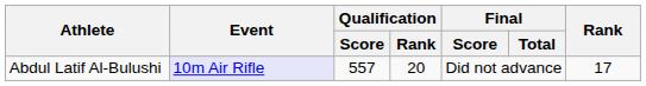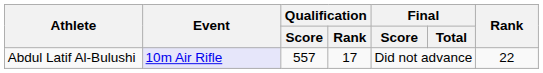Abdul Latif Al-Bulushi | Qualification / Rank: 20 -> 17
Abdul Latif Al-Bulushi | Rank: 17 -> 22
